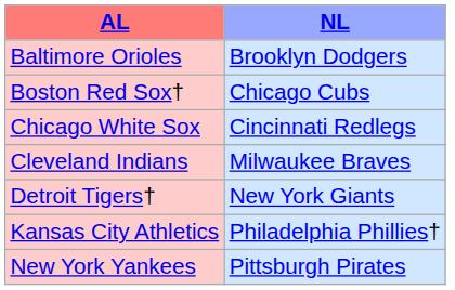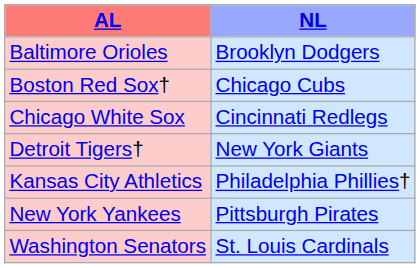- row: Cleveland Indians | Milwaukee Braves
+ row: Washington Senators | St. Louis Cardinals
